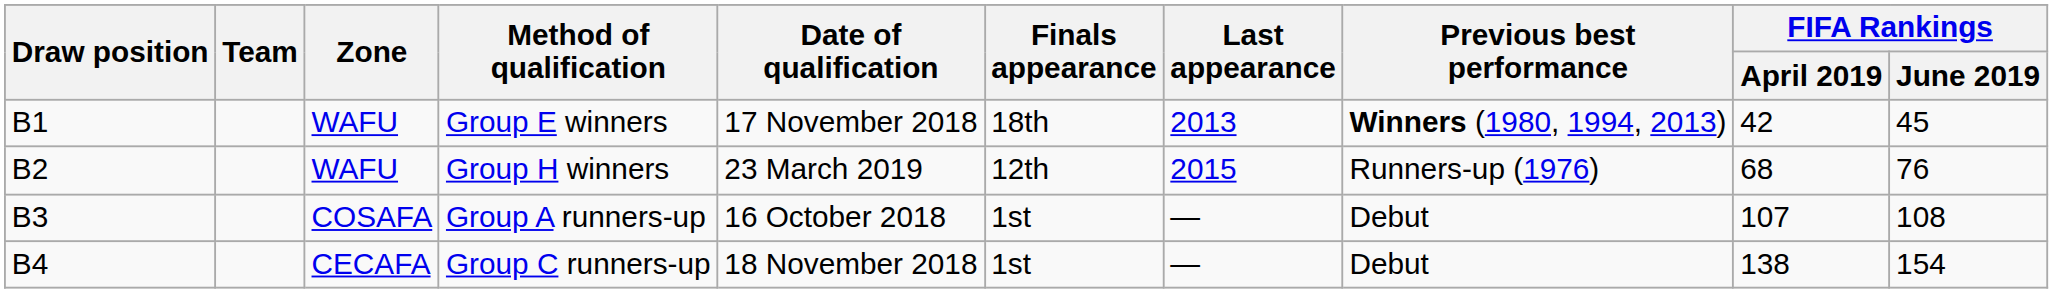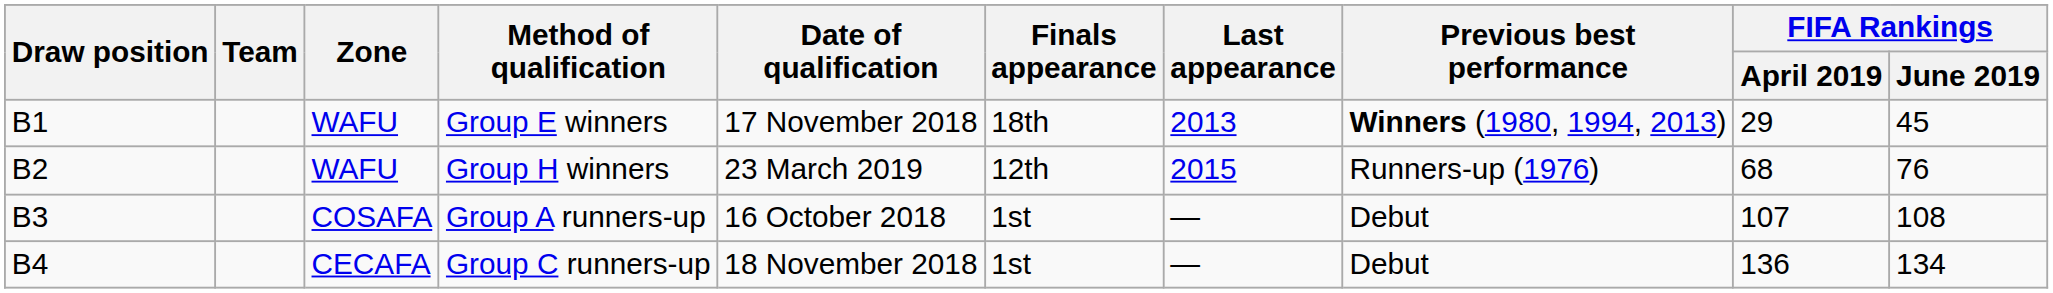Group E winners | FIFA Rankings / April 2019: 42 -> 29
Group C runners-up | FIFA Rankings / April 2019: 138 -> 136
Group C runners-up | FIFA Rankings / June 2019: 154 -> 134
